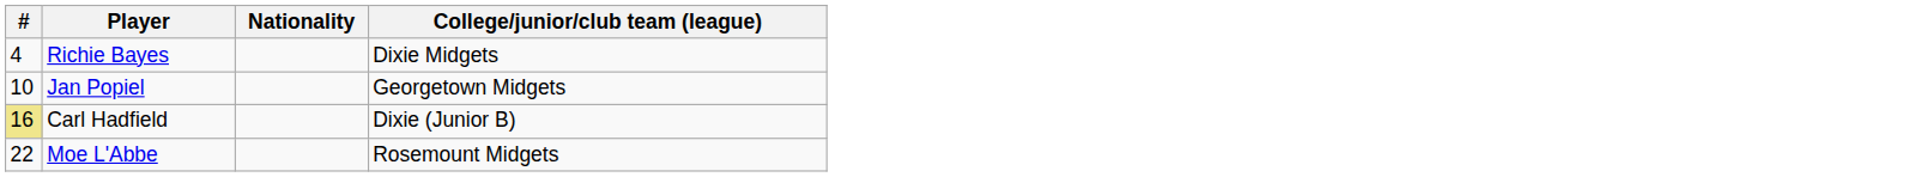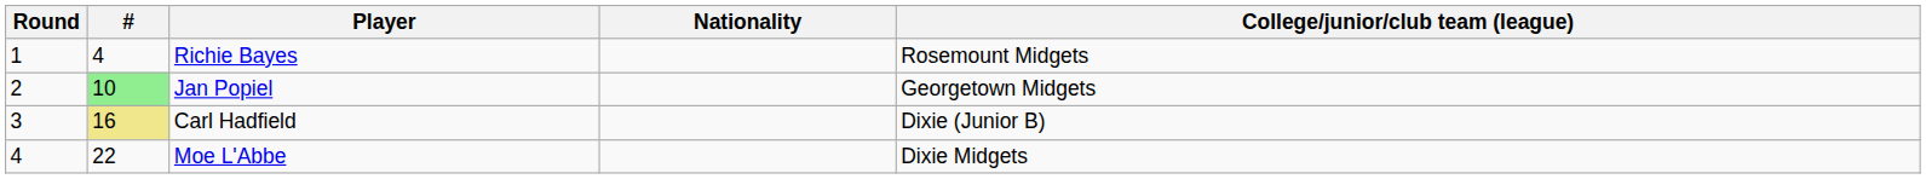+ column: Round | 1 | 2 | 3 | 4
Richie Bayes | College/junior/club team (league): Dixie Midgets -> Rosemount Midgets
Jan Popiel | #: no background -> lightgreen background
Moe L'Abbe | College/junior/club team (league): Rosemount Midgets -> Dixie Midgets
